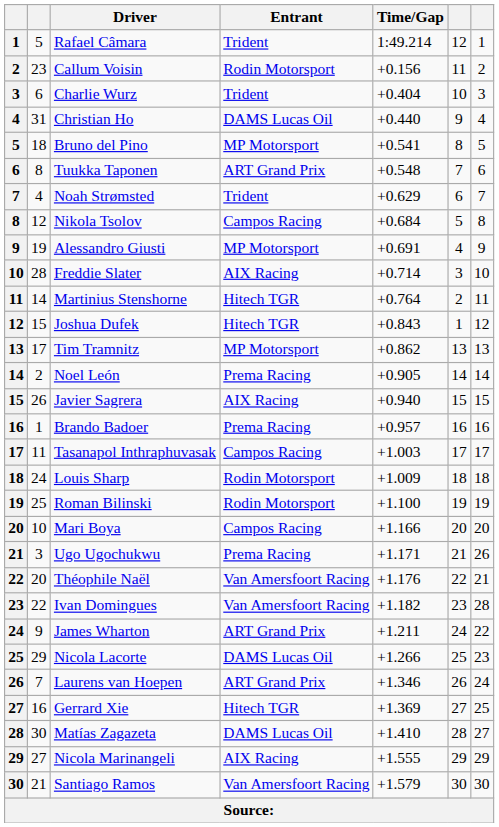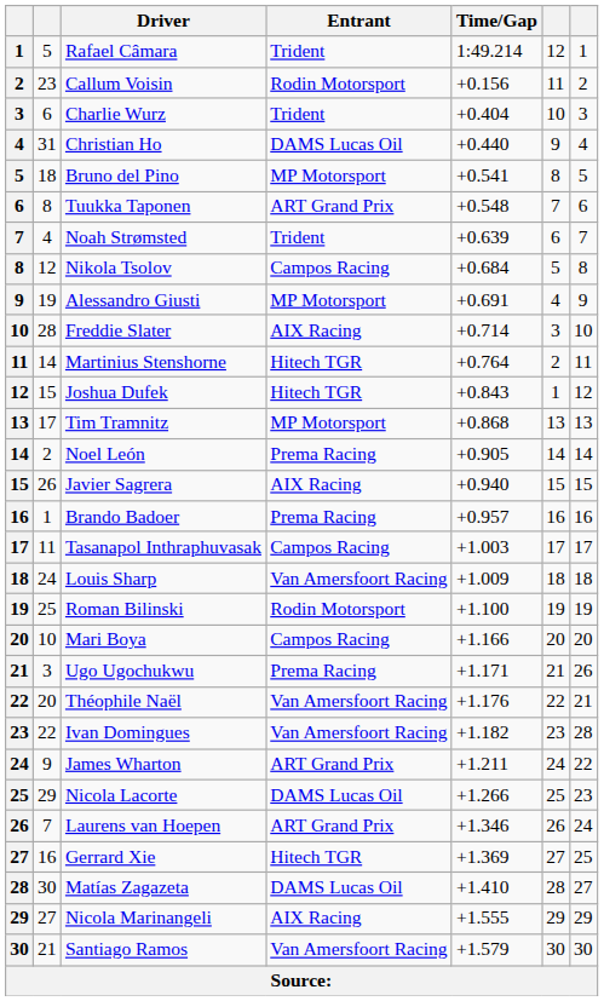Noah Strømsted | Time/Gap: +0.629 -> +0.639
Tim Tramnitz | Time/Gap: +0.862 -> +0.868
Louis Sharp | Entrant: Rodin Motorsport -> Van Amersfoort Racing
